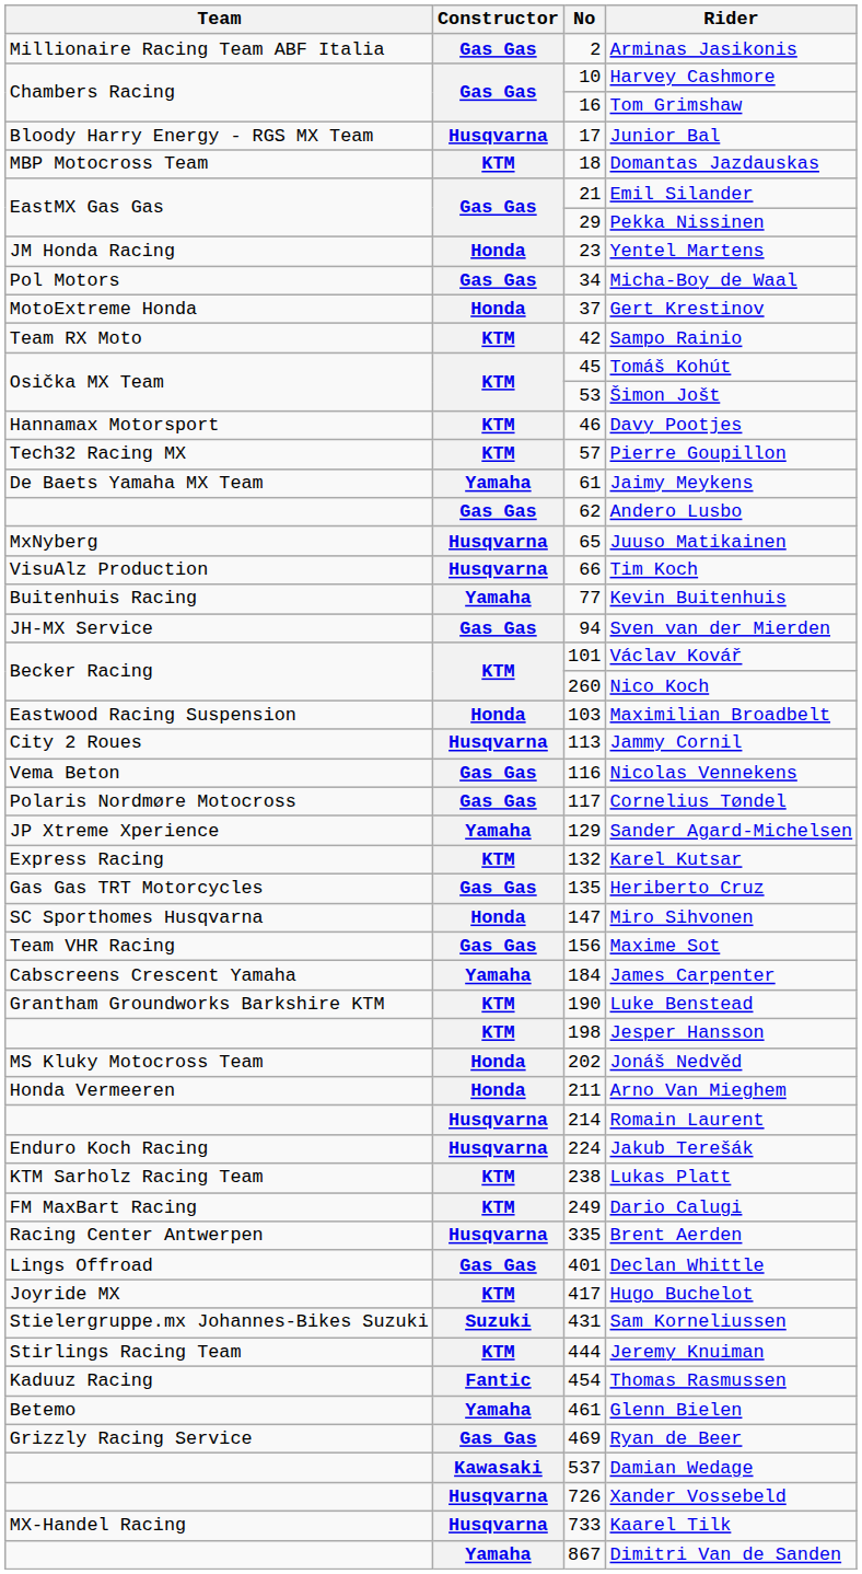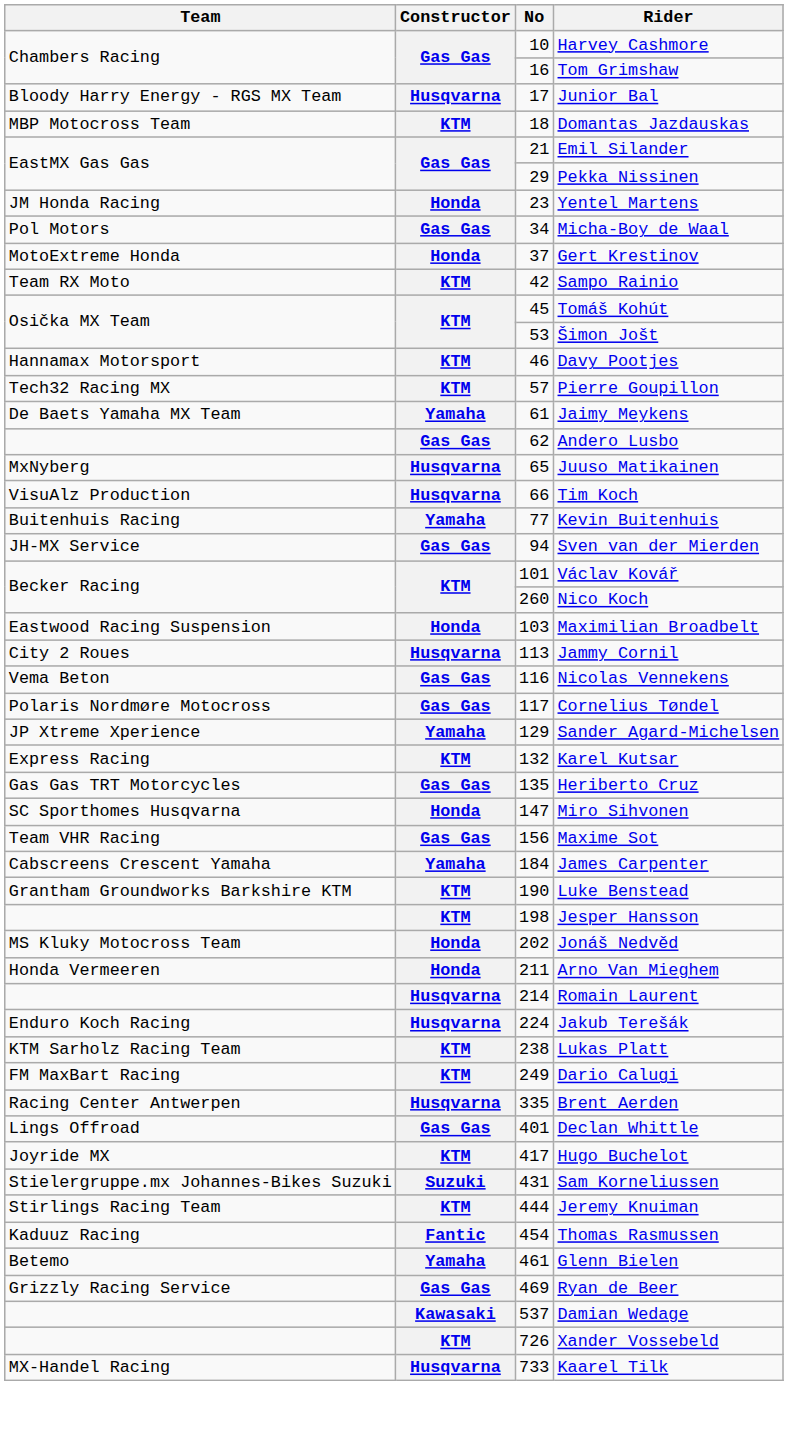- row: Millionaire Racing Team ABF Italia | Gas Gas | 2 | Arminas Jasikonis
Xander Vossebeld | Constructor: Husqvarna -> KTM
- row: Yamaha | 867 | Dimitri Van de Sanden
